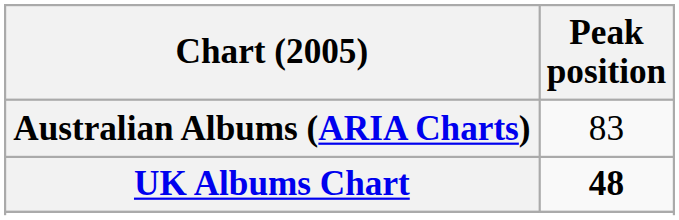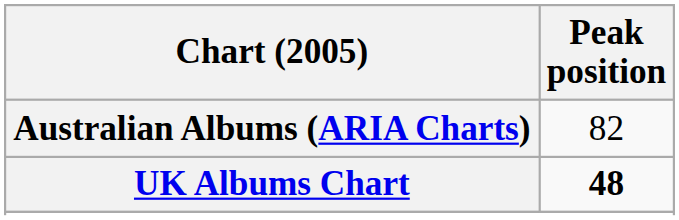Australian Albums (ARIA Charts) | Peak position: 83 -> 82
